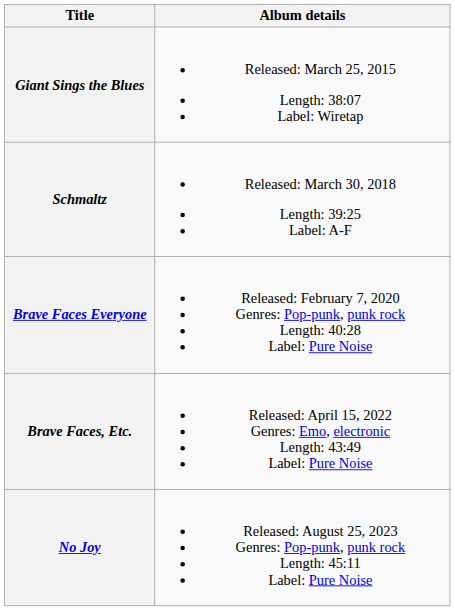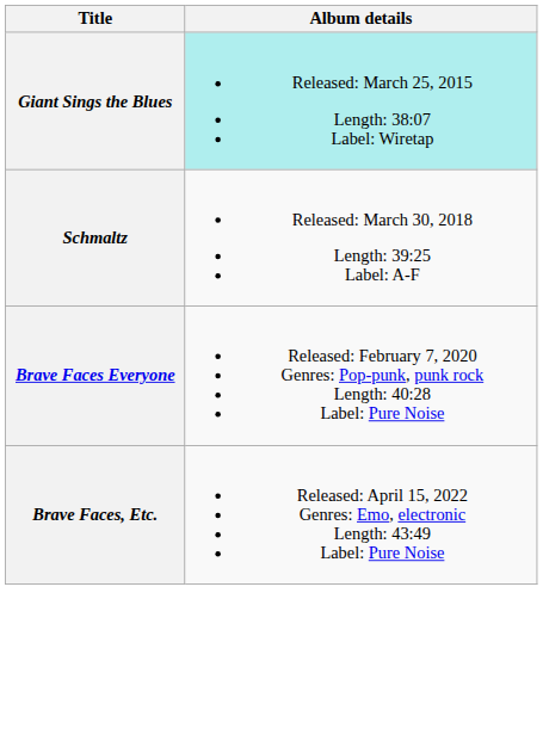Giant Sings the Blues | Album details: no background -> paleturquoise background
- row: No Joy | Released: August 25, 2023 Genres: Pop-punk, punk rock Length: 45:11 Label: Pure Noise
